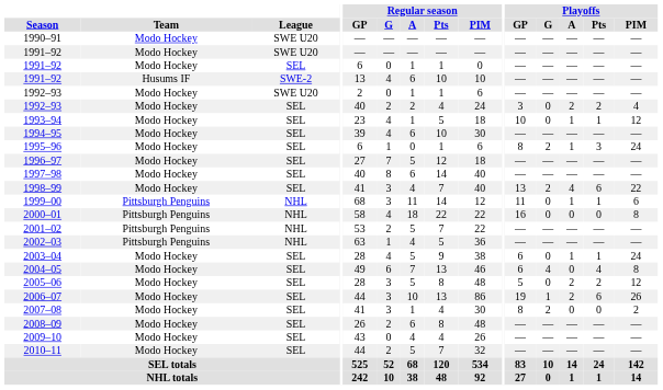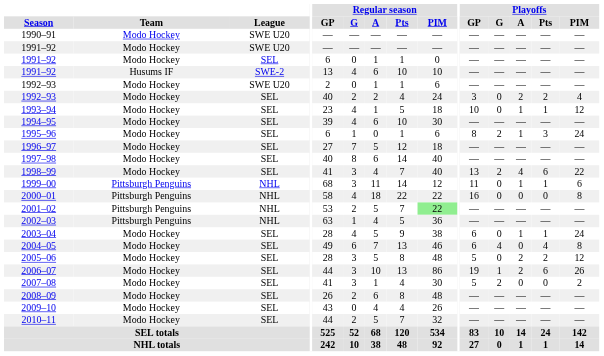2001–02 | Regular season / PIM: no background -> lightgreen background
2007–08 | Playoffs / GP: 8 -> 5
